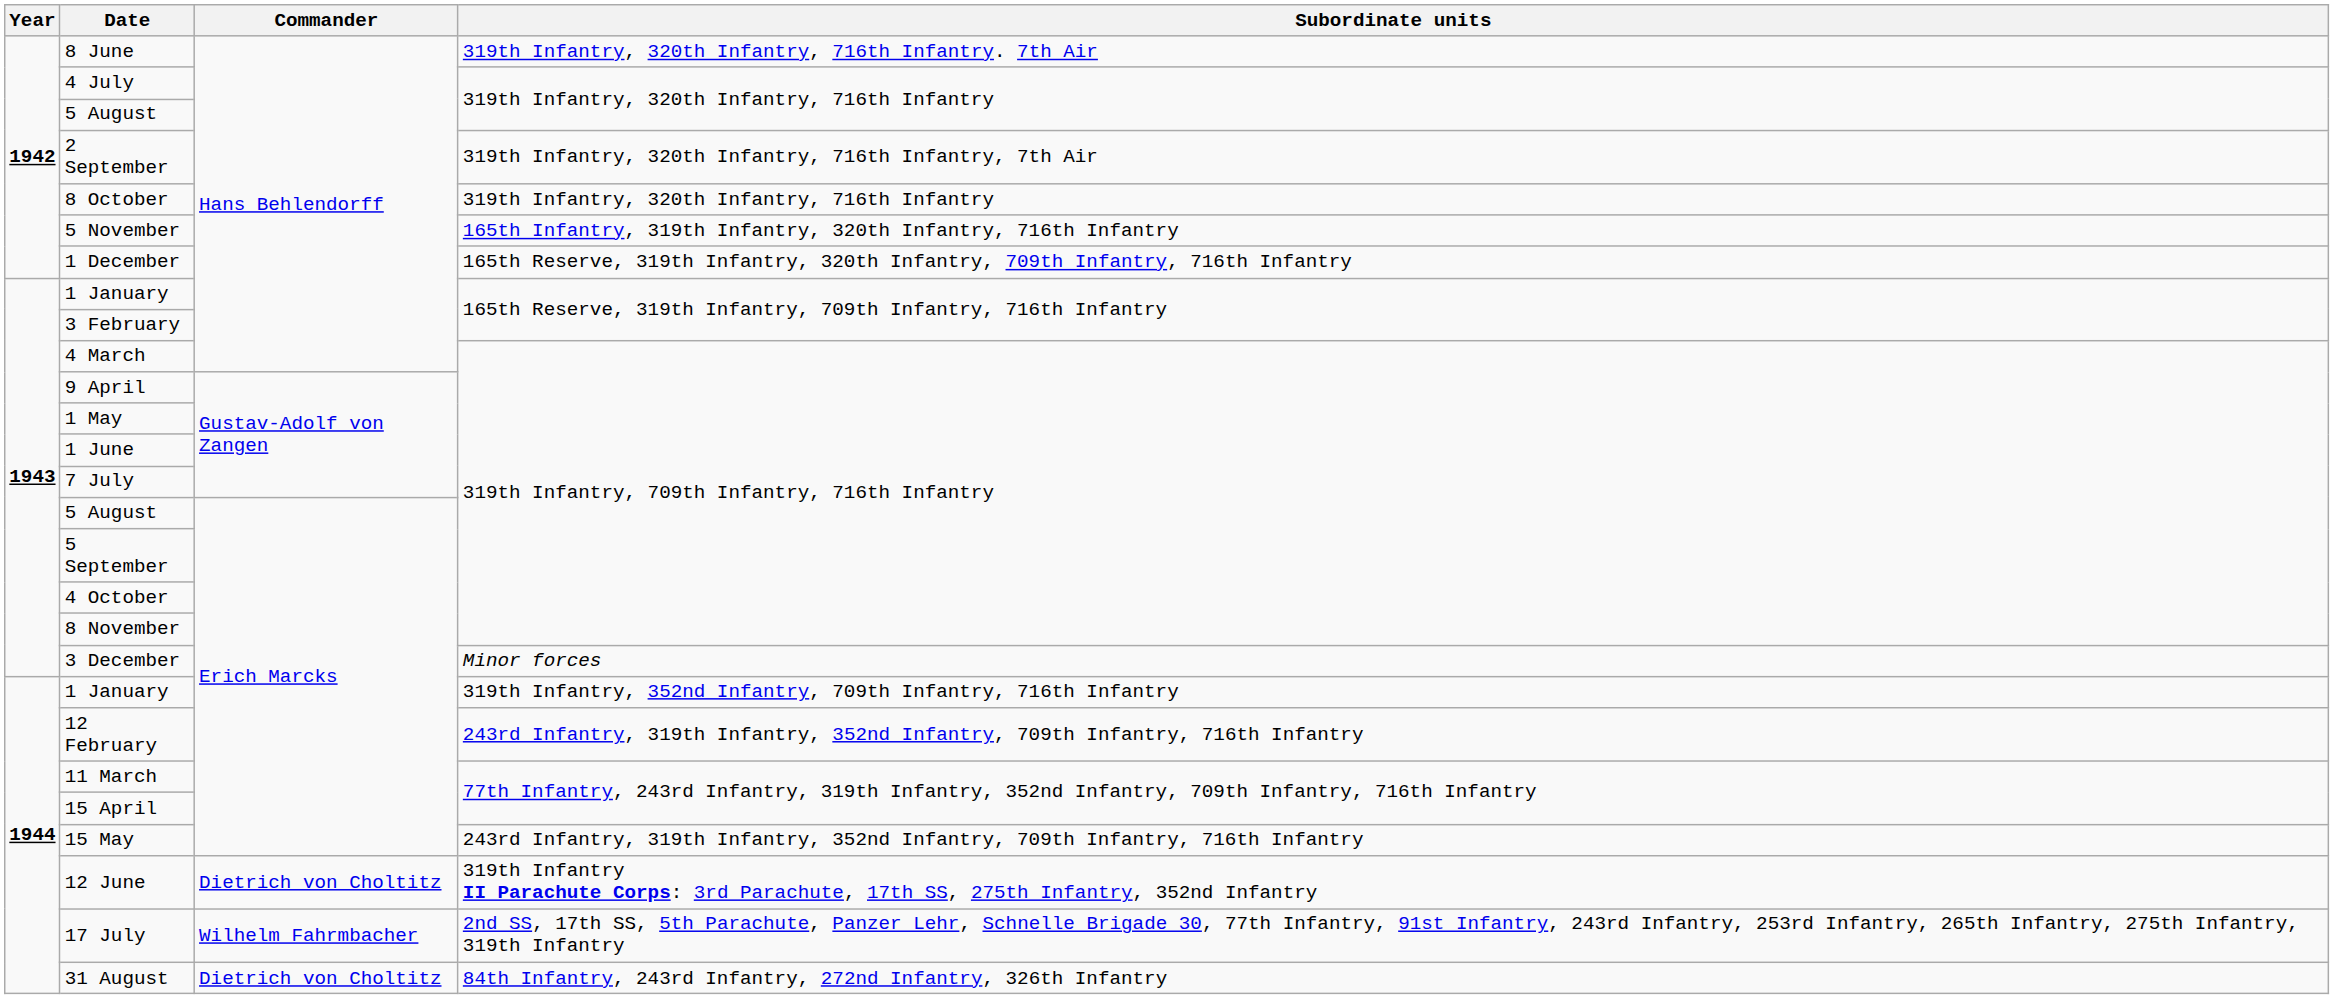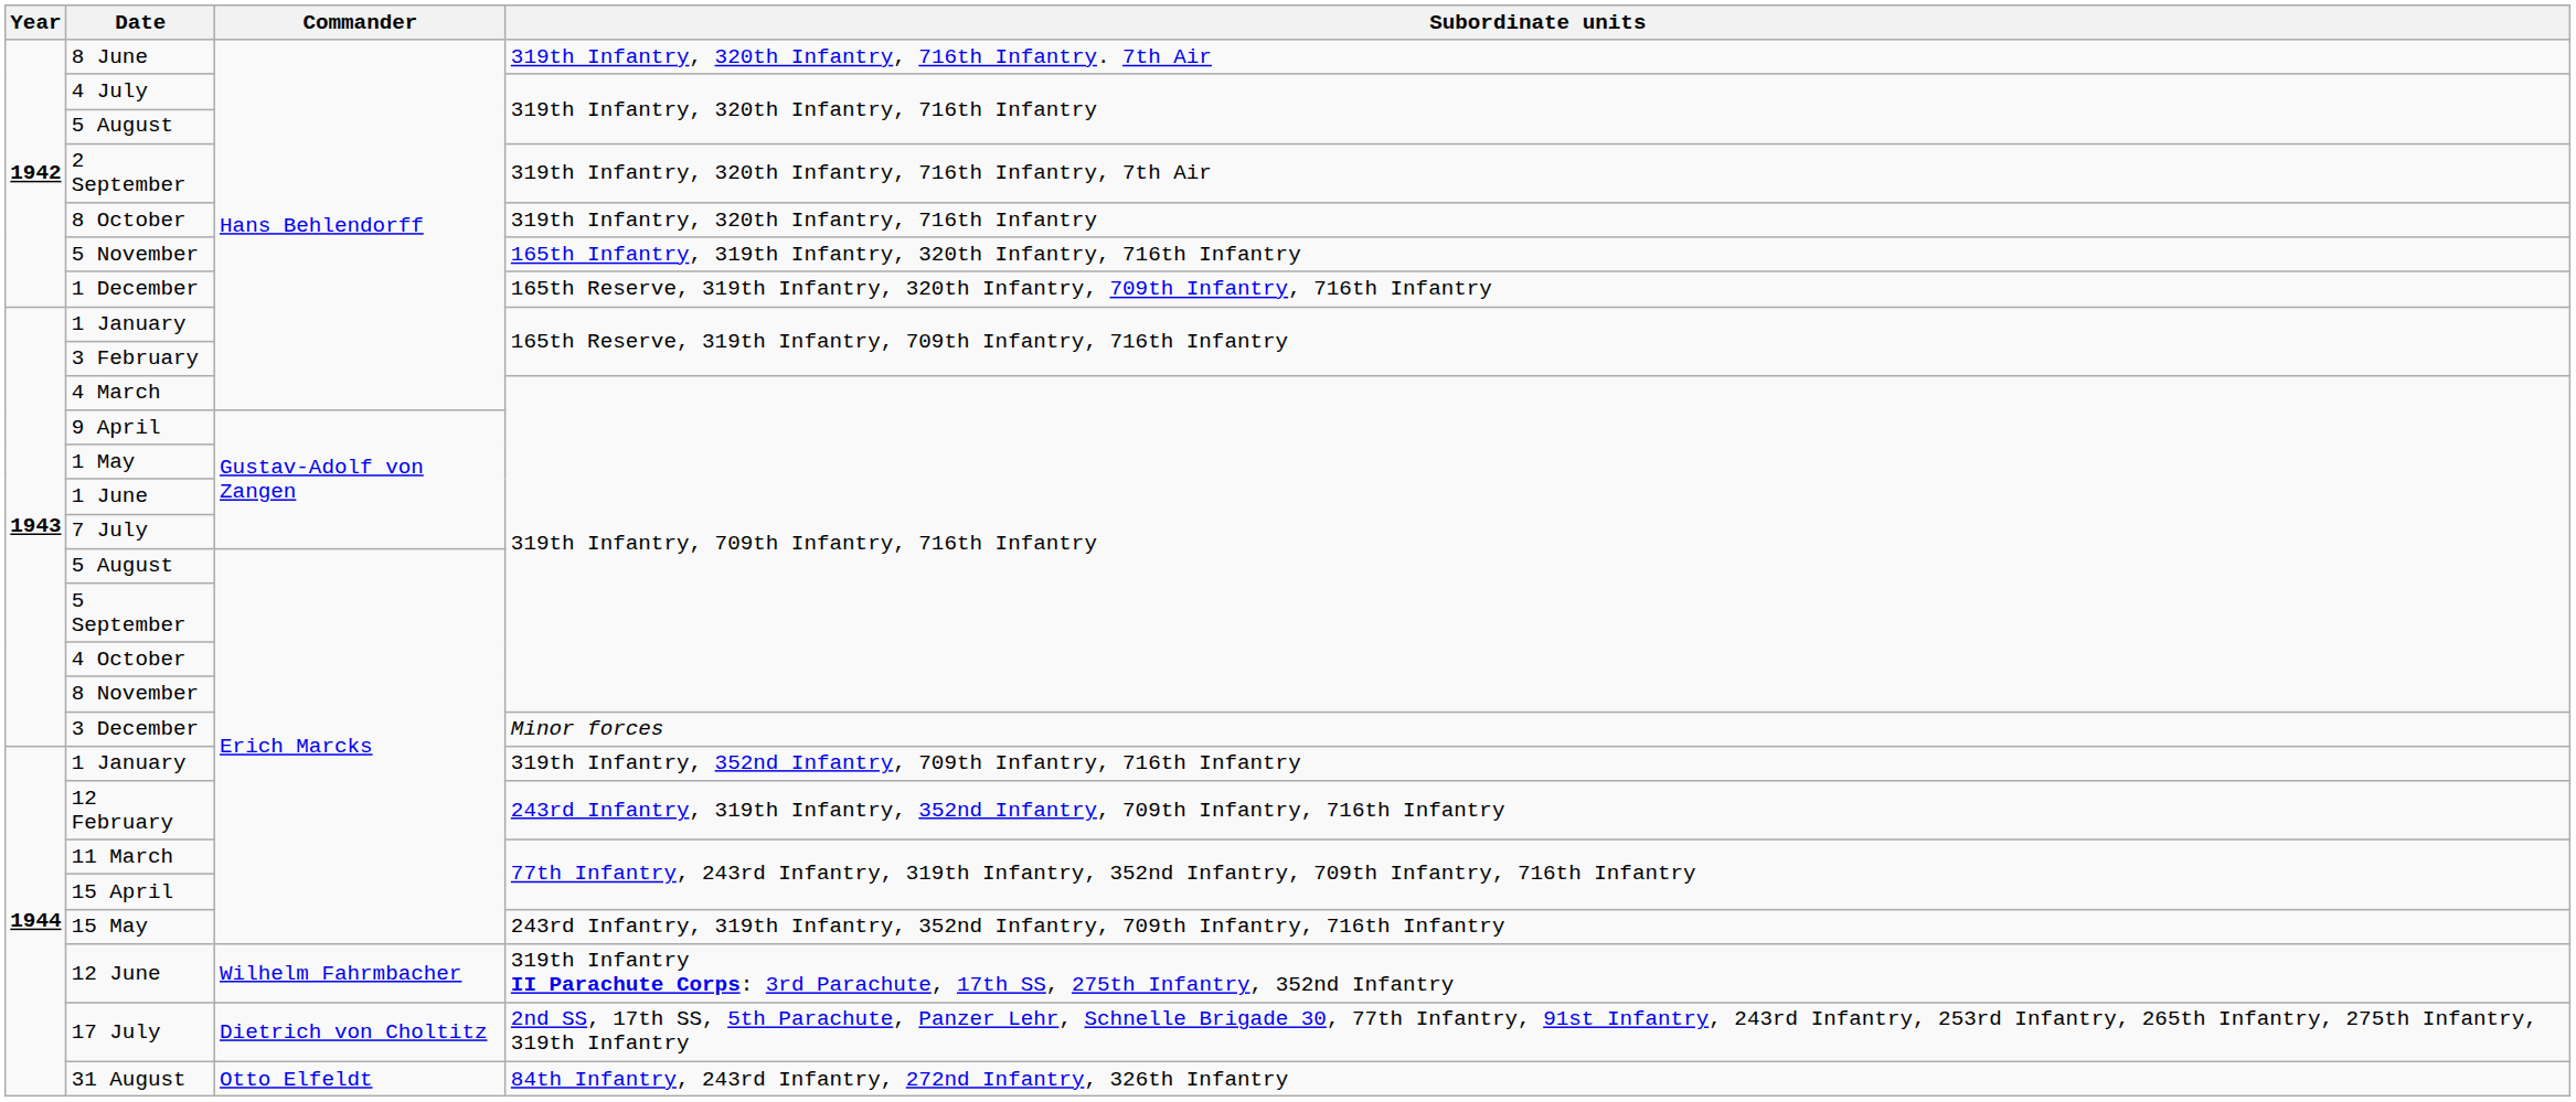12 June | Commander: Dietrich von Choltitz -> Wilhelm Fahrmbacher
17 July | Commander: Wilhelm Fahrmbacher -> Dietrich von Choltitz
31 August | Commander: Dietrich von Choltitz -> Otto Elfeldt
